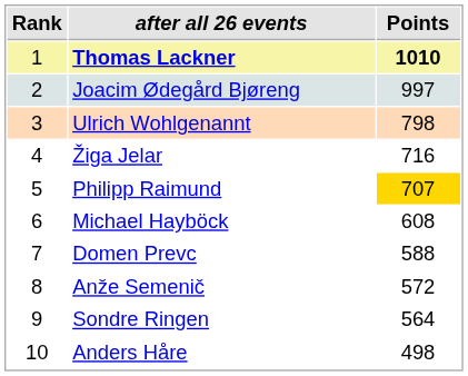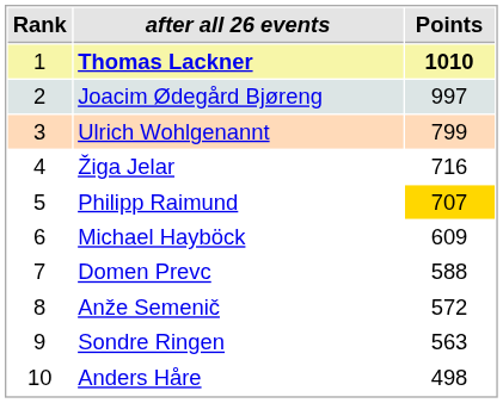Ulrich Wohlgenannt | Points: 798 -> 799
Michael Hayböck | Points: 608 -> 609
Sondre Ringen | Points: 564 -> 563
